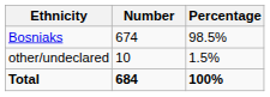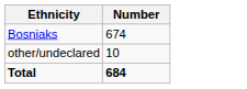- column: Percentage | 98.5% | 1.5% | 100%
